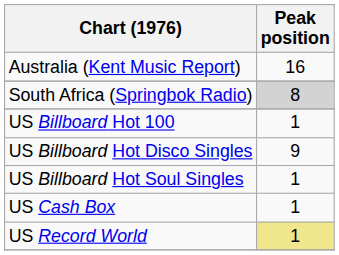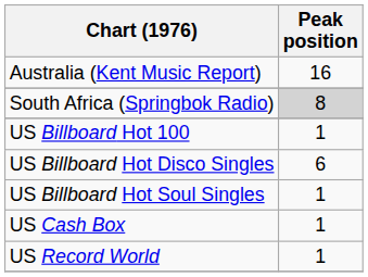US Billboard Hot Disco Singles | Peak position: 9 -> 6
US Record World | Peak position: khaki background -> no background
